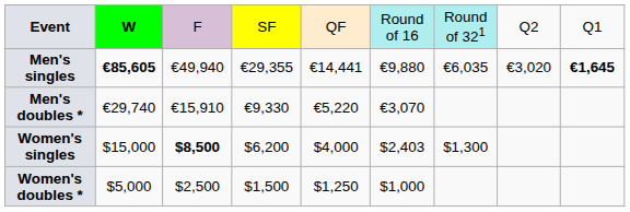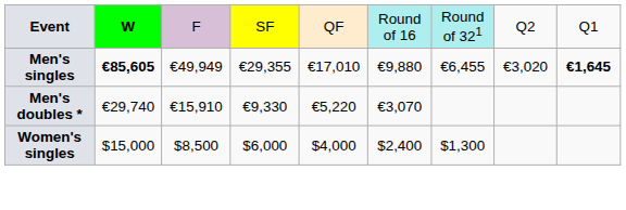Men's singles | column 3: €49,940 -> €49,949
Men's singles | column 5: €14,441 -> €17,010
Men's singles | column 7: €6,035 -> €6,455
Women's singles | column 3: bold -> normal
Women's singles | column 4: $6,200 -> $6,000
Women's singles | column 6: $2,403 -> $2,400
- row: Women's doubles * | $5,000 | $2,500 | $1,500 | $1,250 | $1,000
